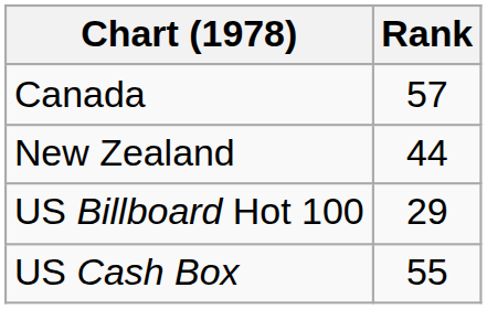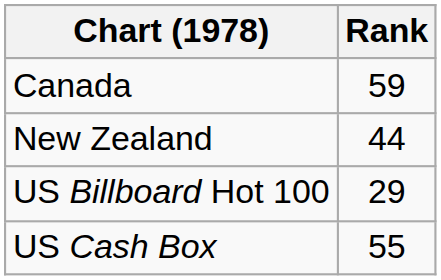Canada | Rank: 57 -> 59
